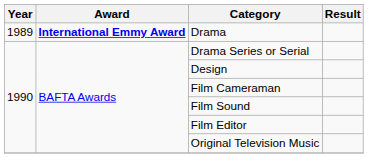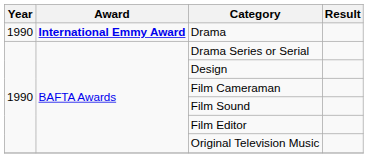Drama | Year: 1989 -> 1990
